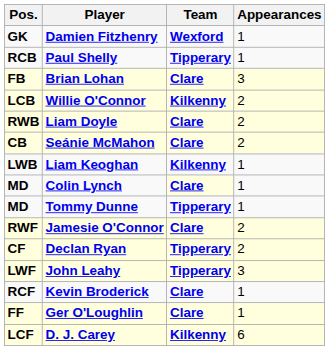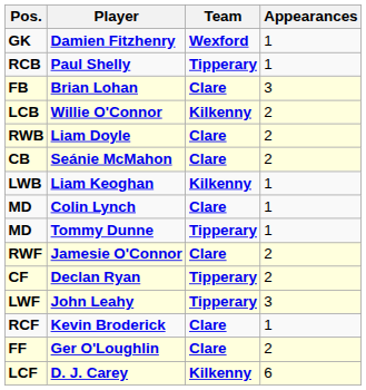Colin Lynch | Team: lightyellow background -> no background
Ger O'Loughlin | Appearances: 1 -> 2
